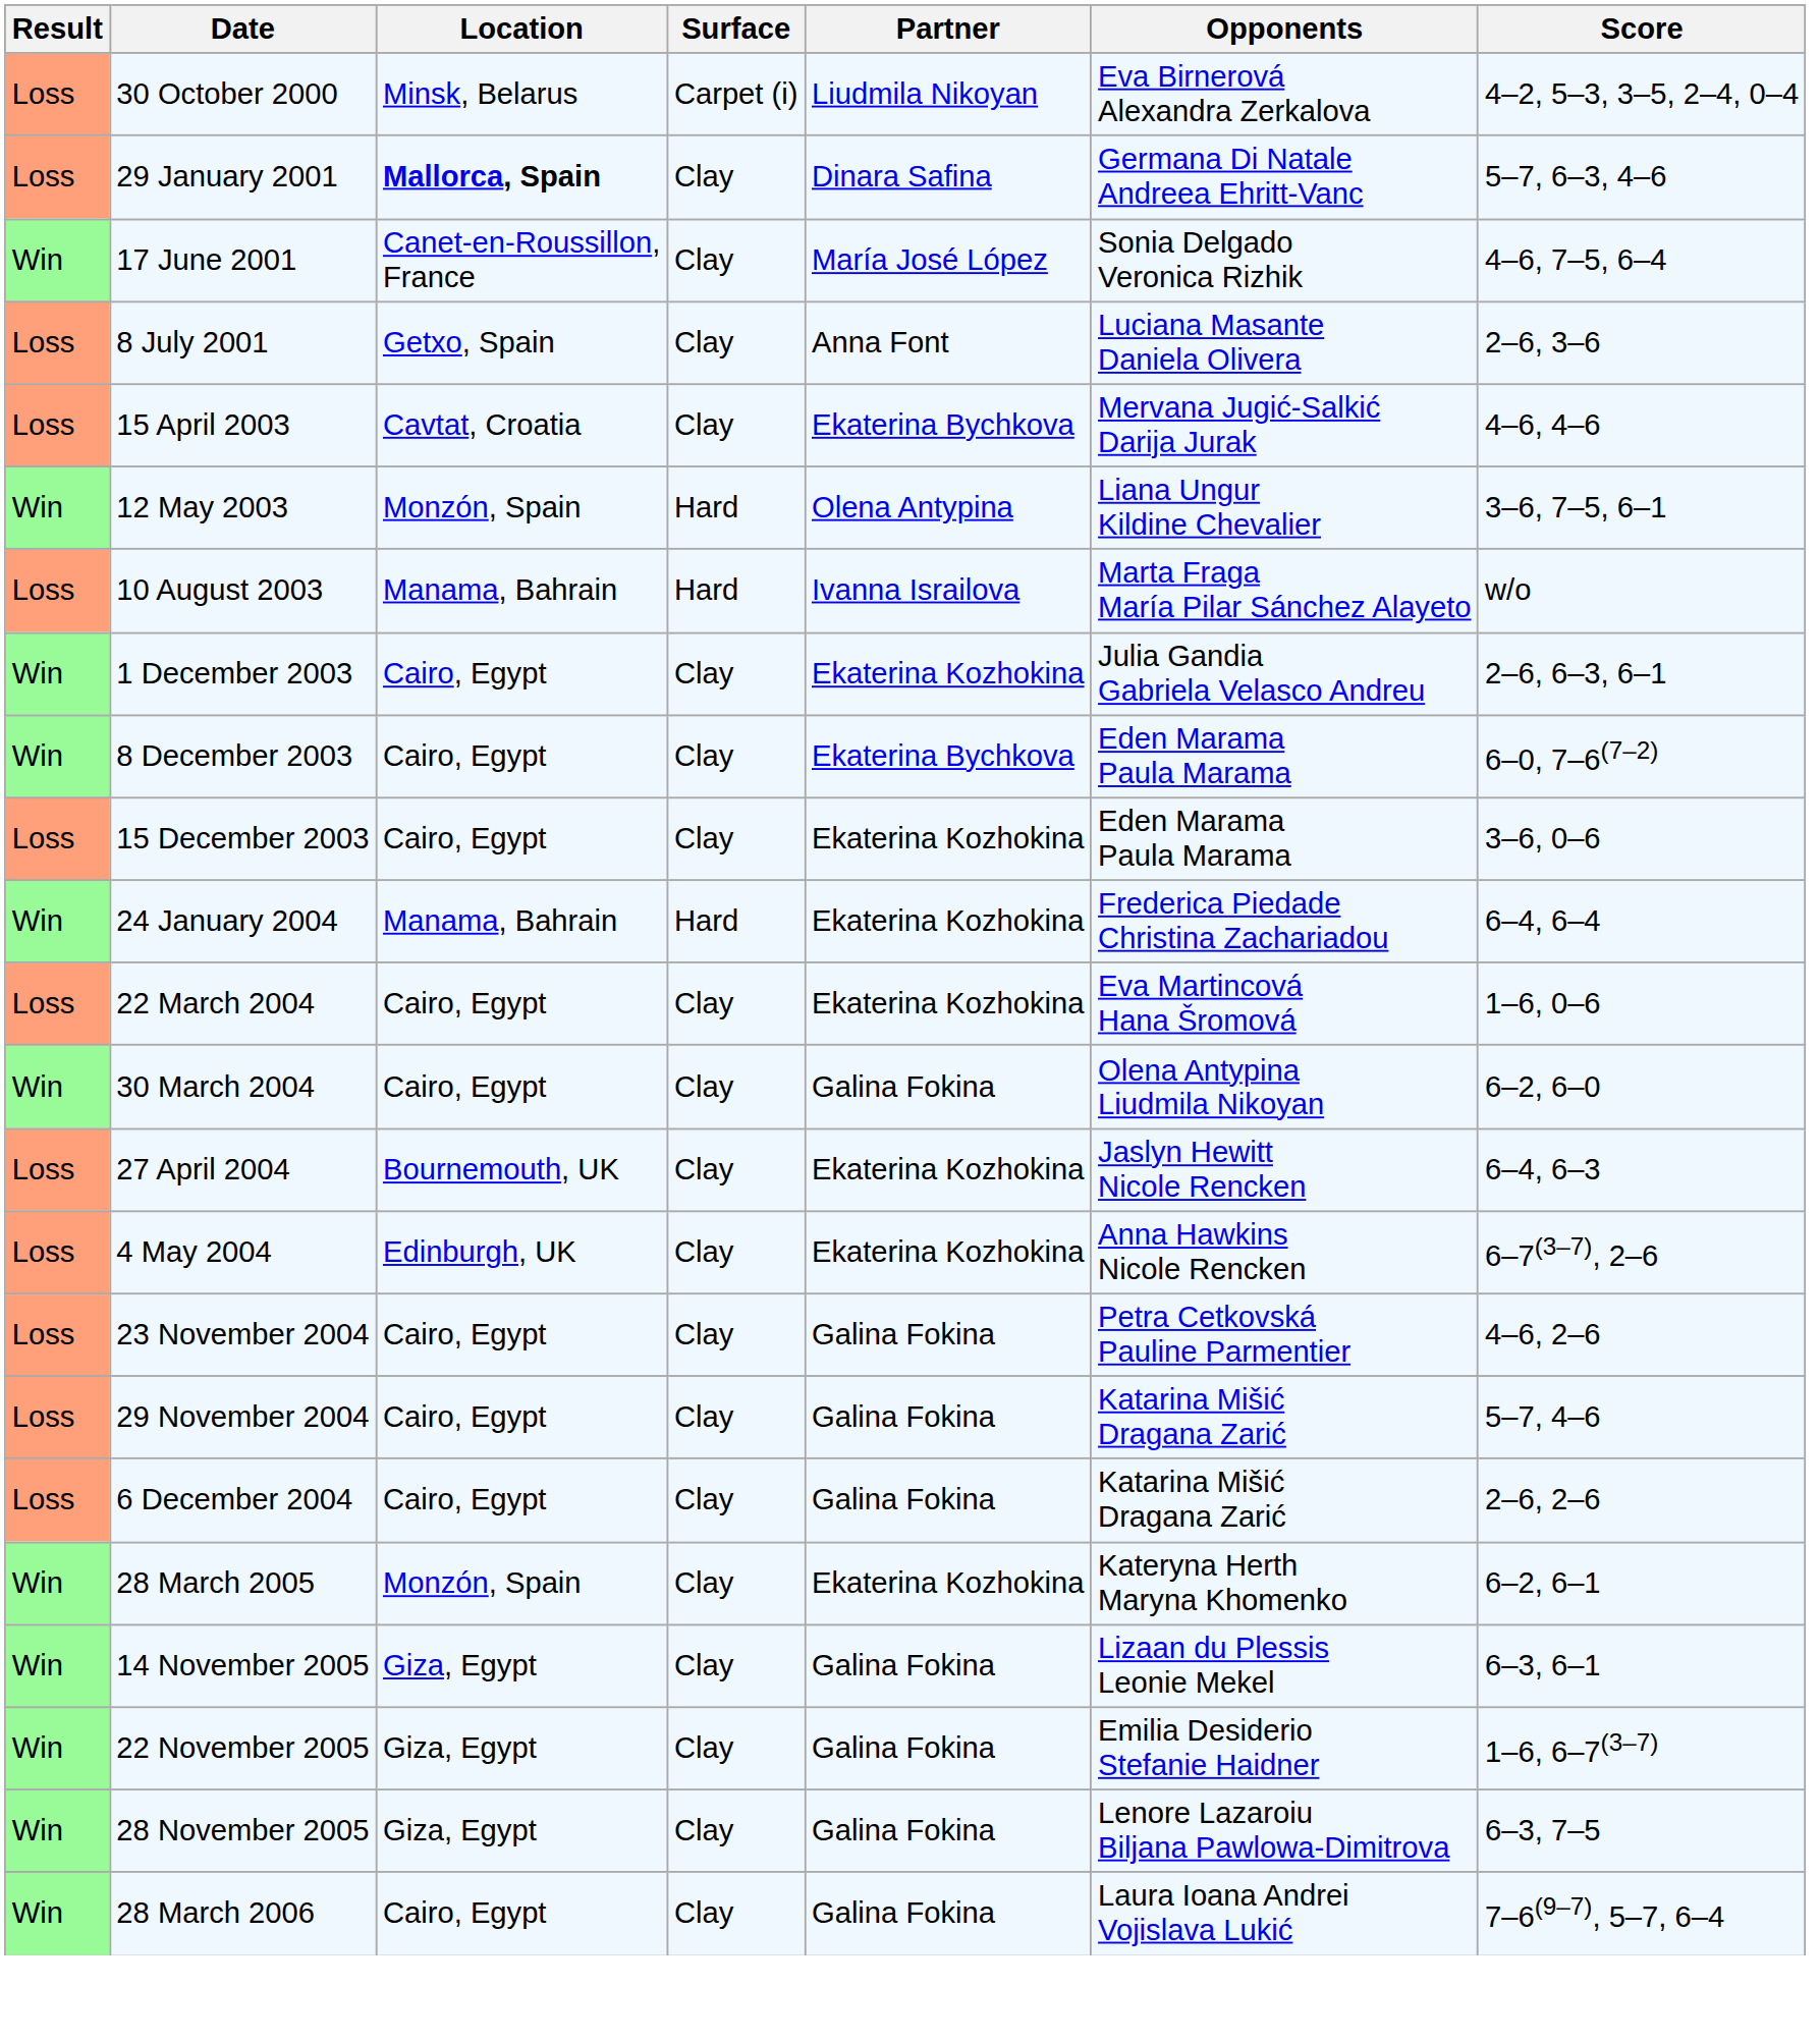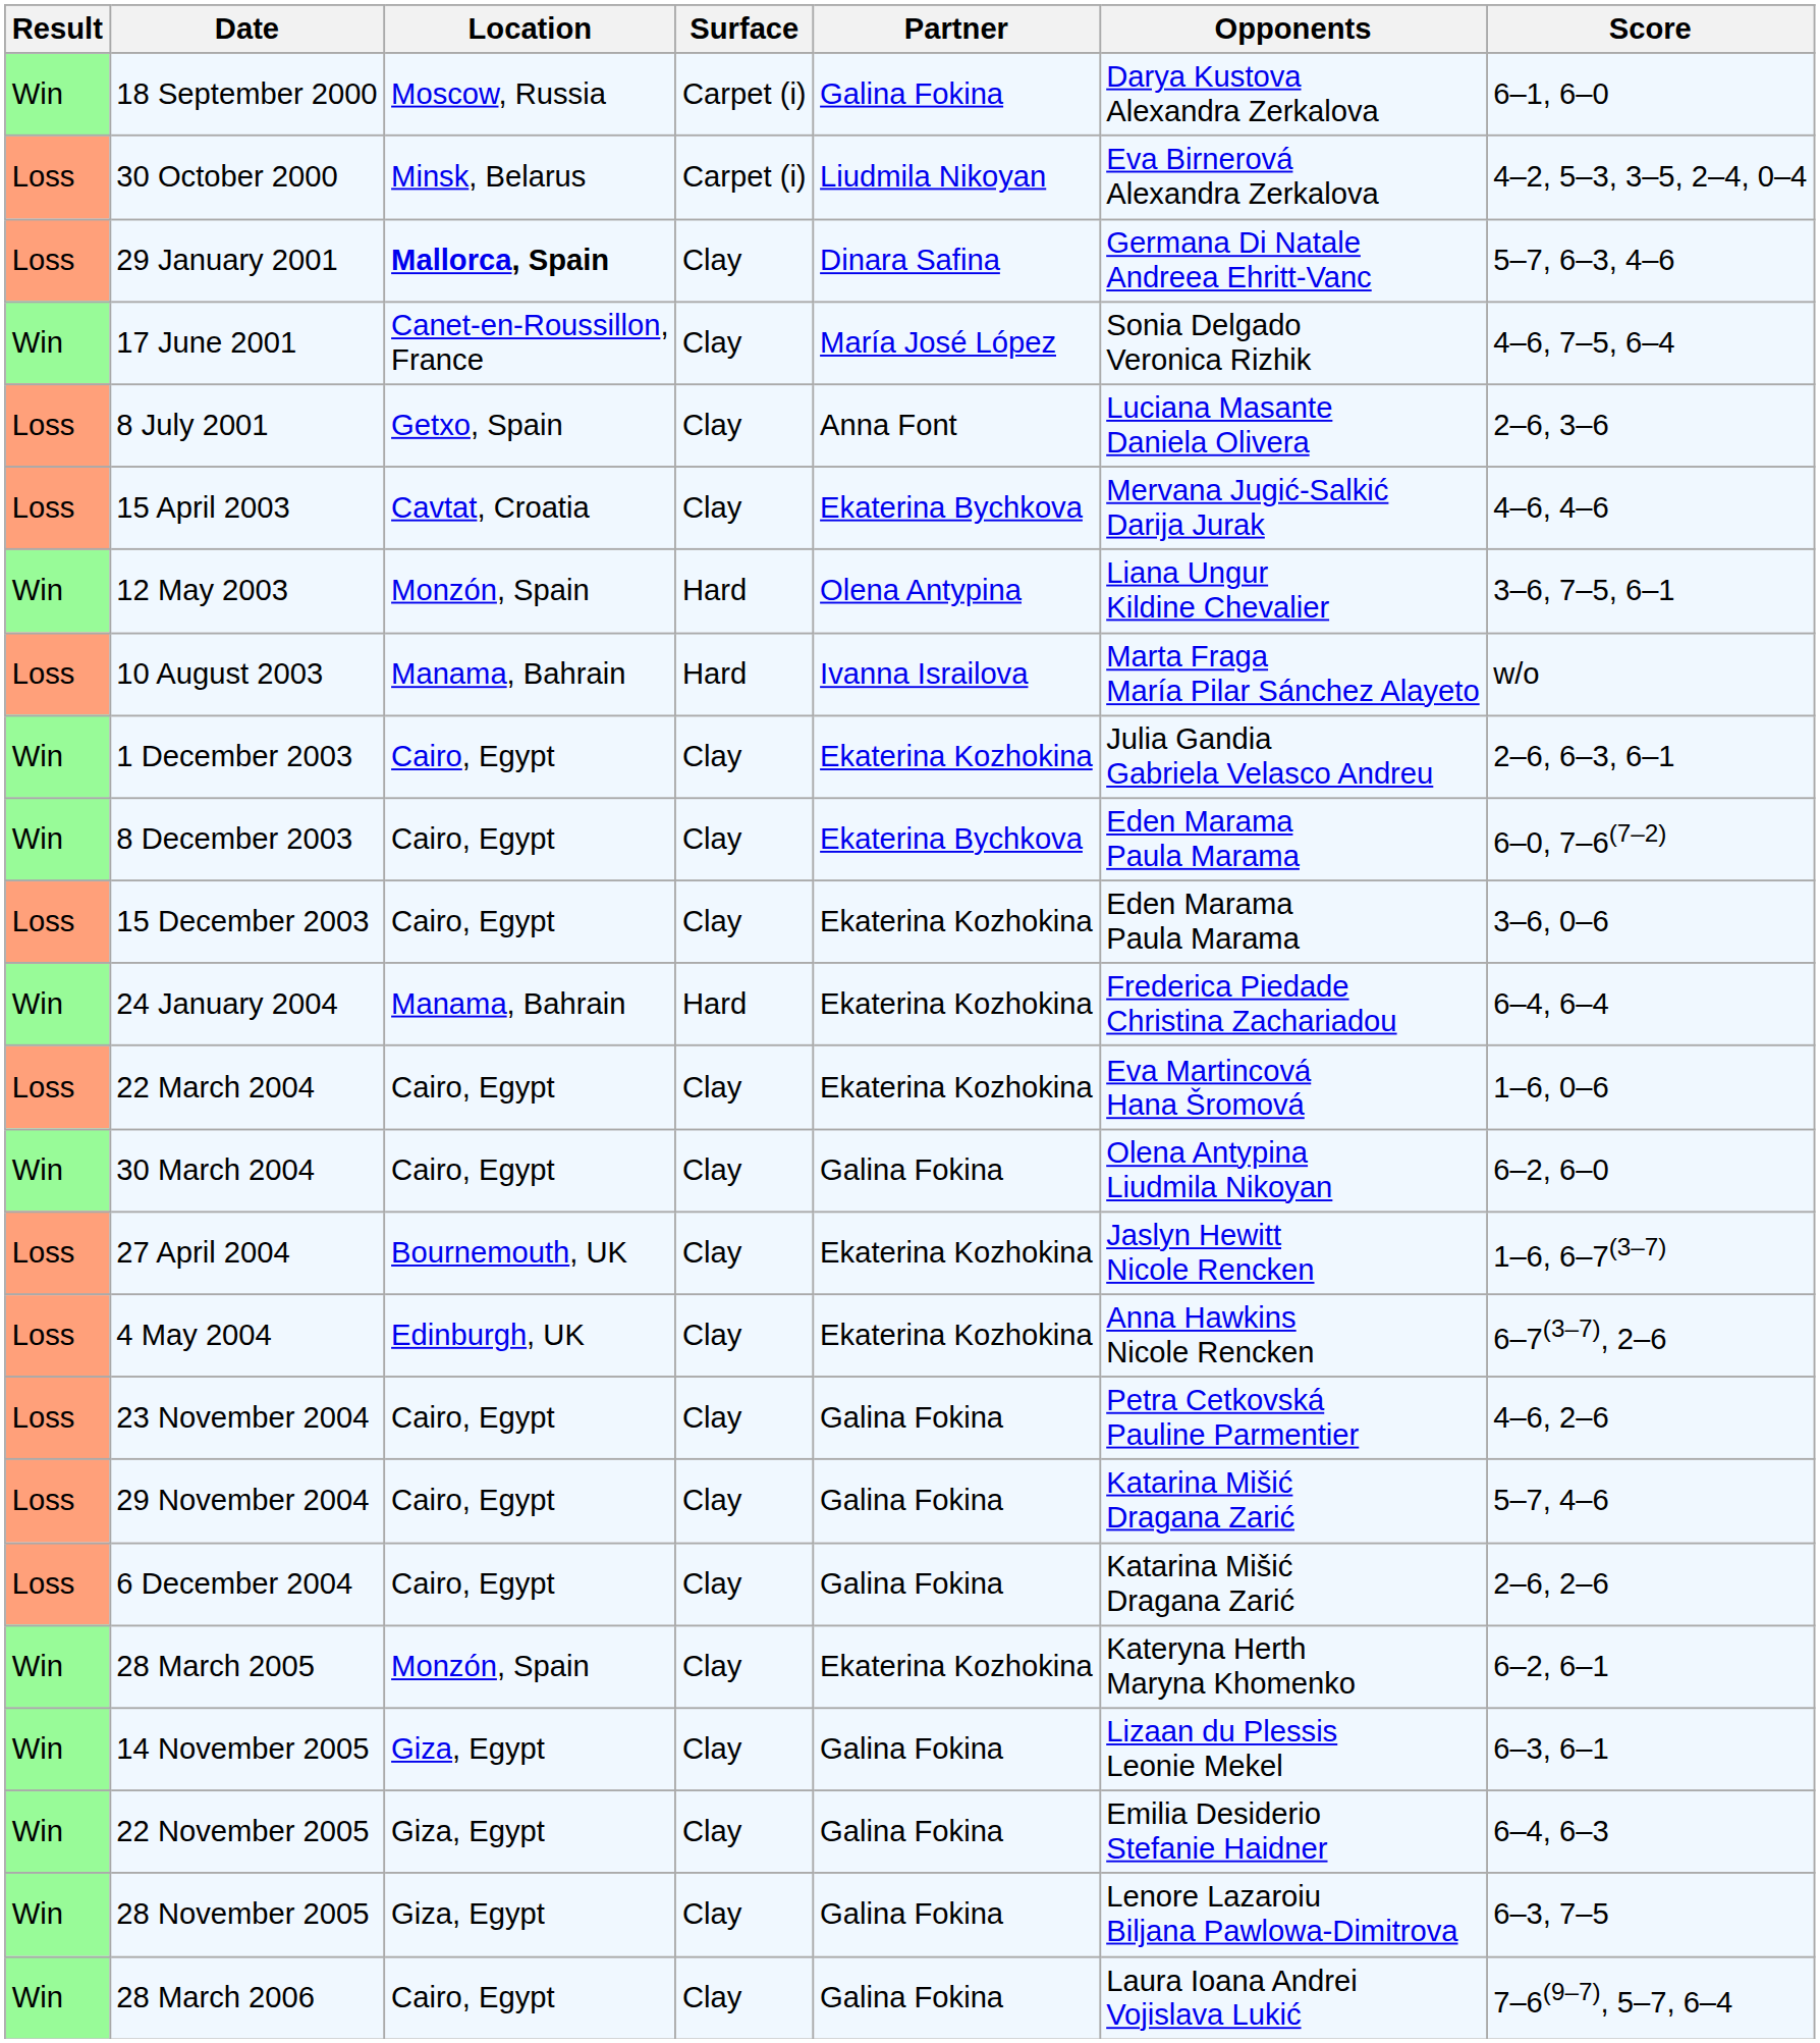+ row: Win | 18 September 2000 | Moscow, Russia | Carpet (i) | Galina Fokina | Darya Kustova Alexandra Zerkalova | 6–1, 6–0
27 April 2004 | Score: 6–4, 6–3 -> 1–6, 6–7(3–7)
22 November 2005 | Score: 1–6, 6–7(3–7) -> 6–4, 6–3
